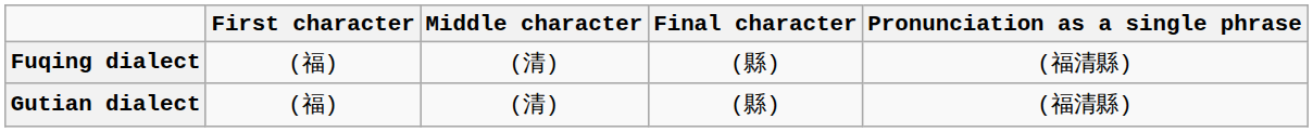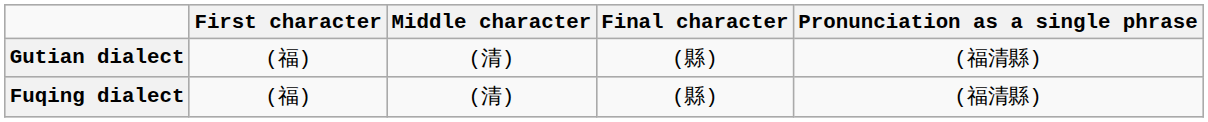rows swapped: Fuqing dialect <-> Gutian dialect
